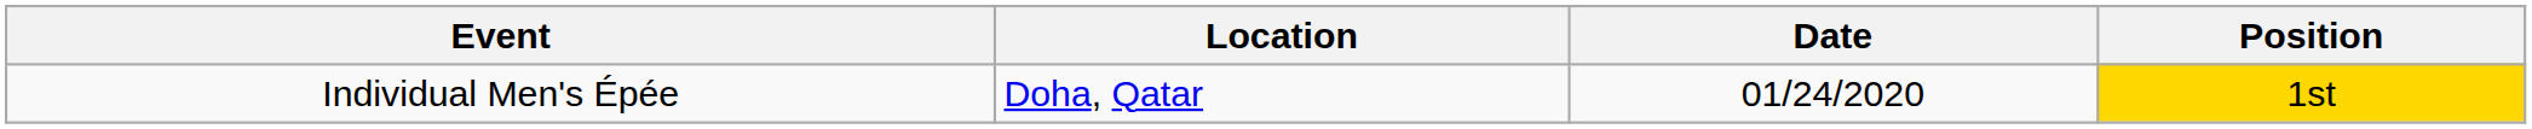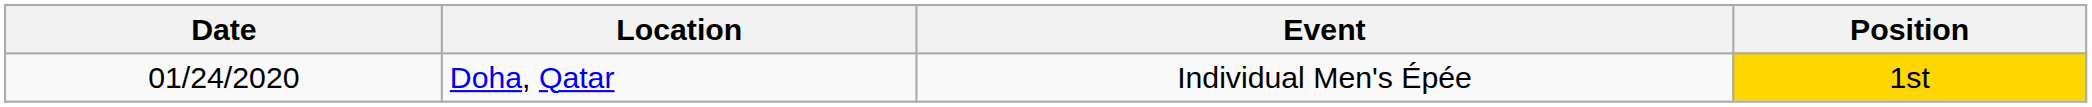columns swapped: Date <-> Event
